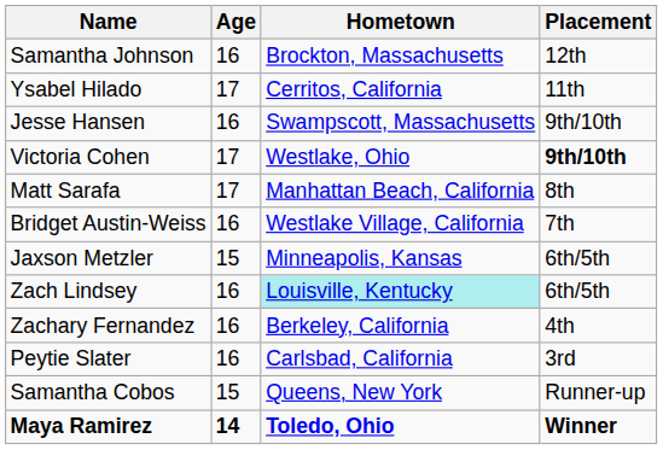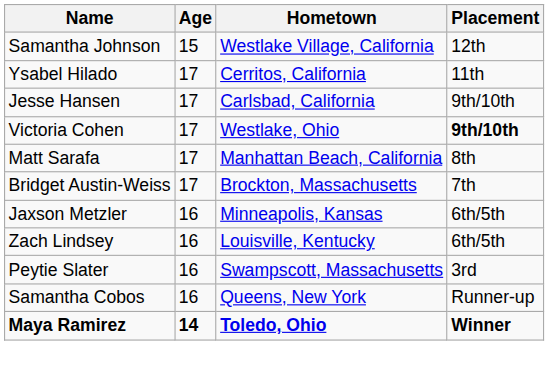Samantha Johnson | Age: 16 -> 15
Samantha Johnson | Hometown: Brockton, Massachusetts -> Westlake Village, California
Jesse Hansen | Age: 16 -> 17
Jesse Hansen | Hometown: Swampscott, Massachusetts -> Carlsbad, California
Bridget Austin-Weiss | Age: 16 -> 17
Bridget Austin-Weiss | Hometown: Westlake Village, California -> Brockton, Massachusetts
Jaxson Metzler | Age: 15 -> 16
Zach Lindsey | Hometown: paleturquoise background -> no background
- row: Zachary Fernandez | 16 | Berkeley, California | 4th
Peytie Slater | Hometown: Carlsbad, California -> Swampscott, Massachusetts
Samantha Cobos | Age: 15 -> 16
